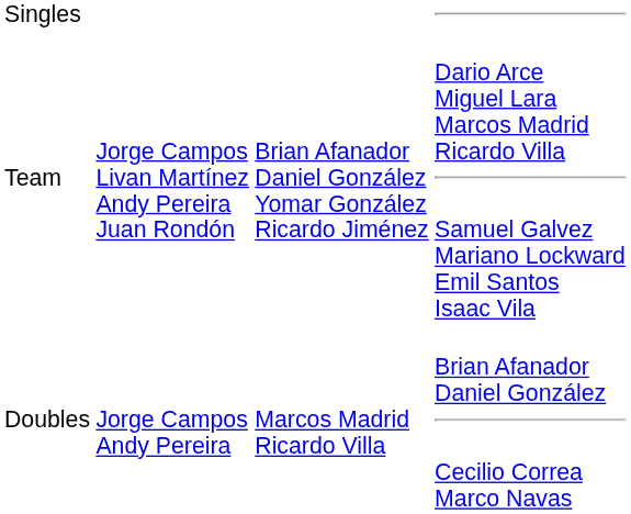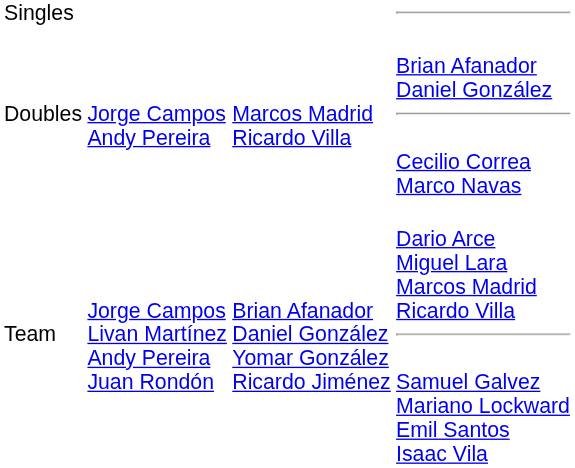rows swapped: Doubles <-> Team
